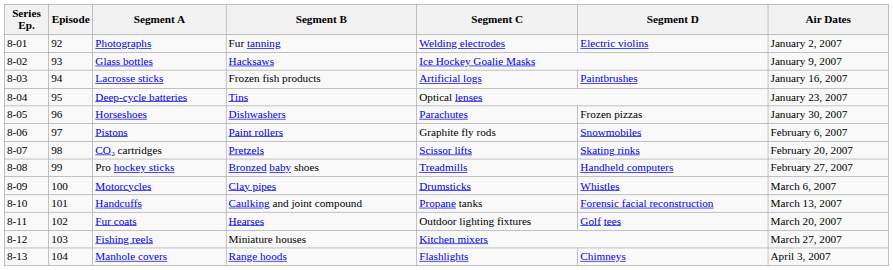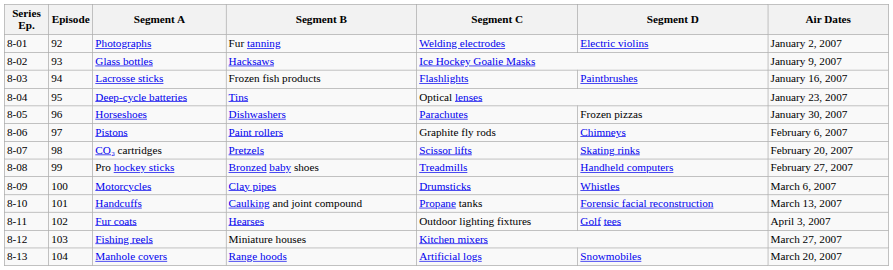Lacrosse sticks | Segment C: Artificial logs -> Flashlights
Pistons | Segment D: Snowmobiles -> Chimneys
Fur coats | Air Dates: March 20, 2007 -> April 3, 2007
Manhole covers | Segment C: Flashlights -> Artificial logs
Manhole covers | Segment D: Chimneys -> Snowmobiles
Manhole covers | Air Dates: April 3, 2007 -> March 20, 2007
